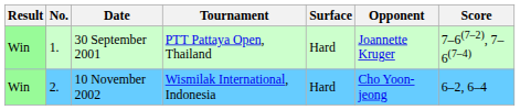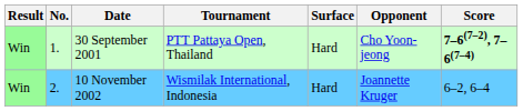30 September 2001 | Opponent: Joannette Kruger -> Cho Yoon-jeong
30 September 2001 | Score: normal -> bold
10 November 2002 | Opponent: Cho Yoon-jeong -> Joannette Kruger
